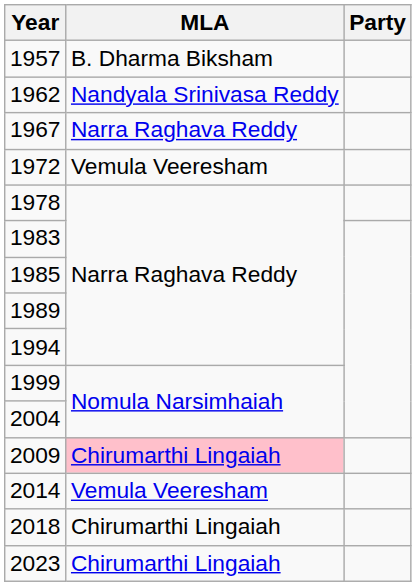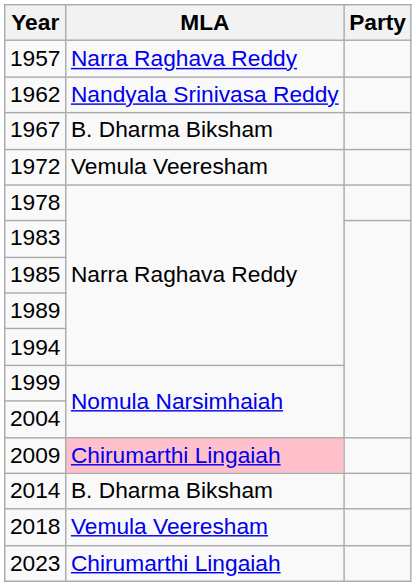1957 | MLA: B. Dharma Biksham -> Narra Raghava Reddy
1967 | MLA: Narra Raghava Reddy -> B. Dharma Biksham
2014 | MLA: Vemula Veeresham -> B. Dharma Biksham
2018 | MLA: Chirumarthi Lingaiah -> Vemula Veeresham
